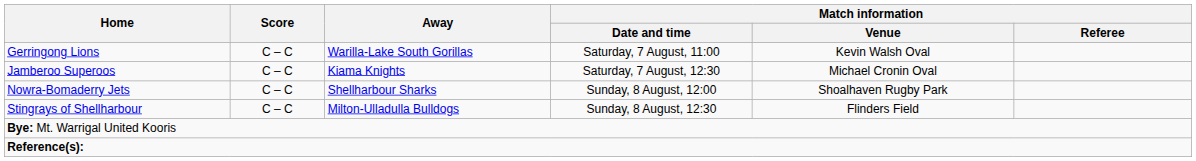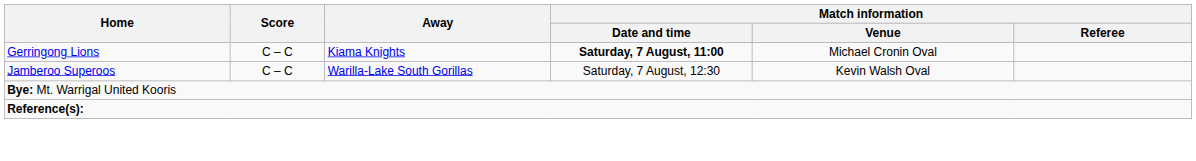Gerringong Lions | Away: Warilla-Lake South Gorillas -> Kiama Knights
Gerringong Lions | Match information / Date and time: normal -> bold
Gerringong Lions | Match information / Venue: Kevin Walsh Oval -> Michael Cronin Oval
Jamberoo Superoos | Away: Kiama Knights -> Warilla-Lake South Gorillas
Jamberoo Superoos | Match information / Venue: Michael Cronin Oval -> Kevin Walsh Oval
- row: Nowra-Bomaderry Jets | C – C | Shellharbour Sharks | Sunday, 8 August, 12:00 | Shoalhaven Rugby Park
- row: Stingrays of Shellharbour | C – C | Milton-Ulladulla Bulldogs | Sunday, 8 August, 12:30 | Flinders Field
